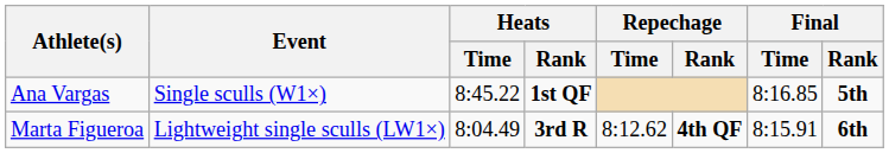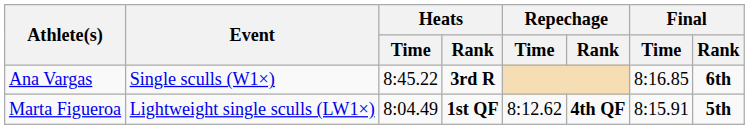Ana Vargas | Heats / Rank: 1st QF -> 3rd R
Ana Vargas | Final / Rank: 5th -> 6th
Marta Figueroa | Heats / Rank: 3rd R -> 1st QF
Marta Figueroa | Final / Rank: 6th -> 5th
